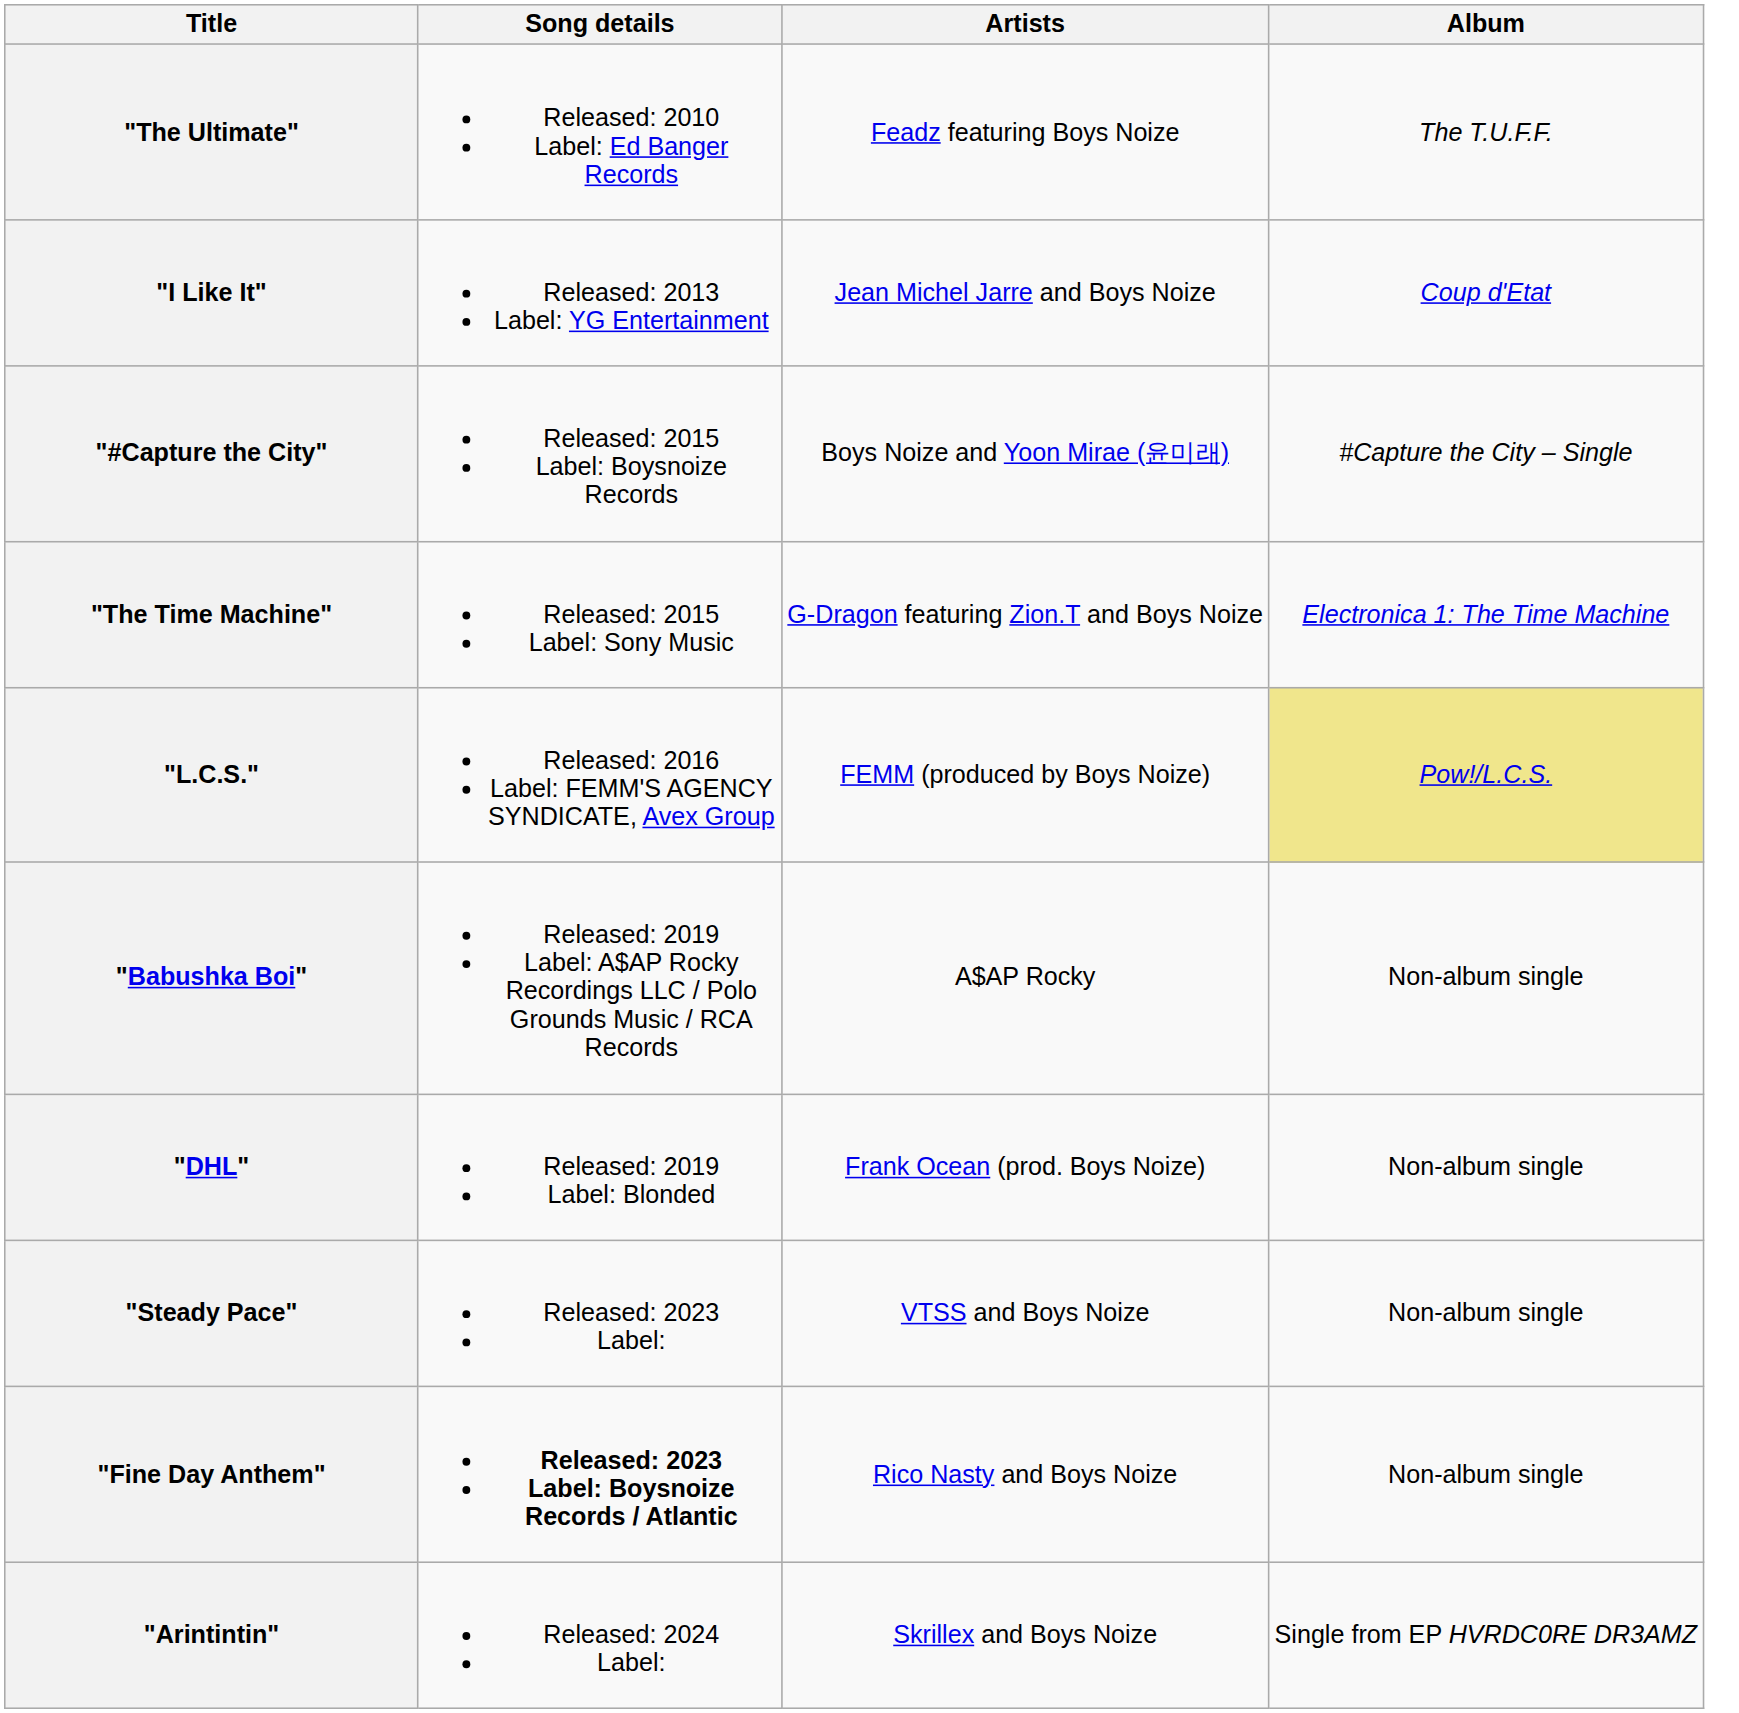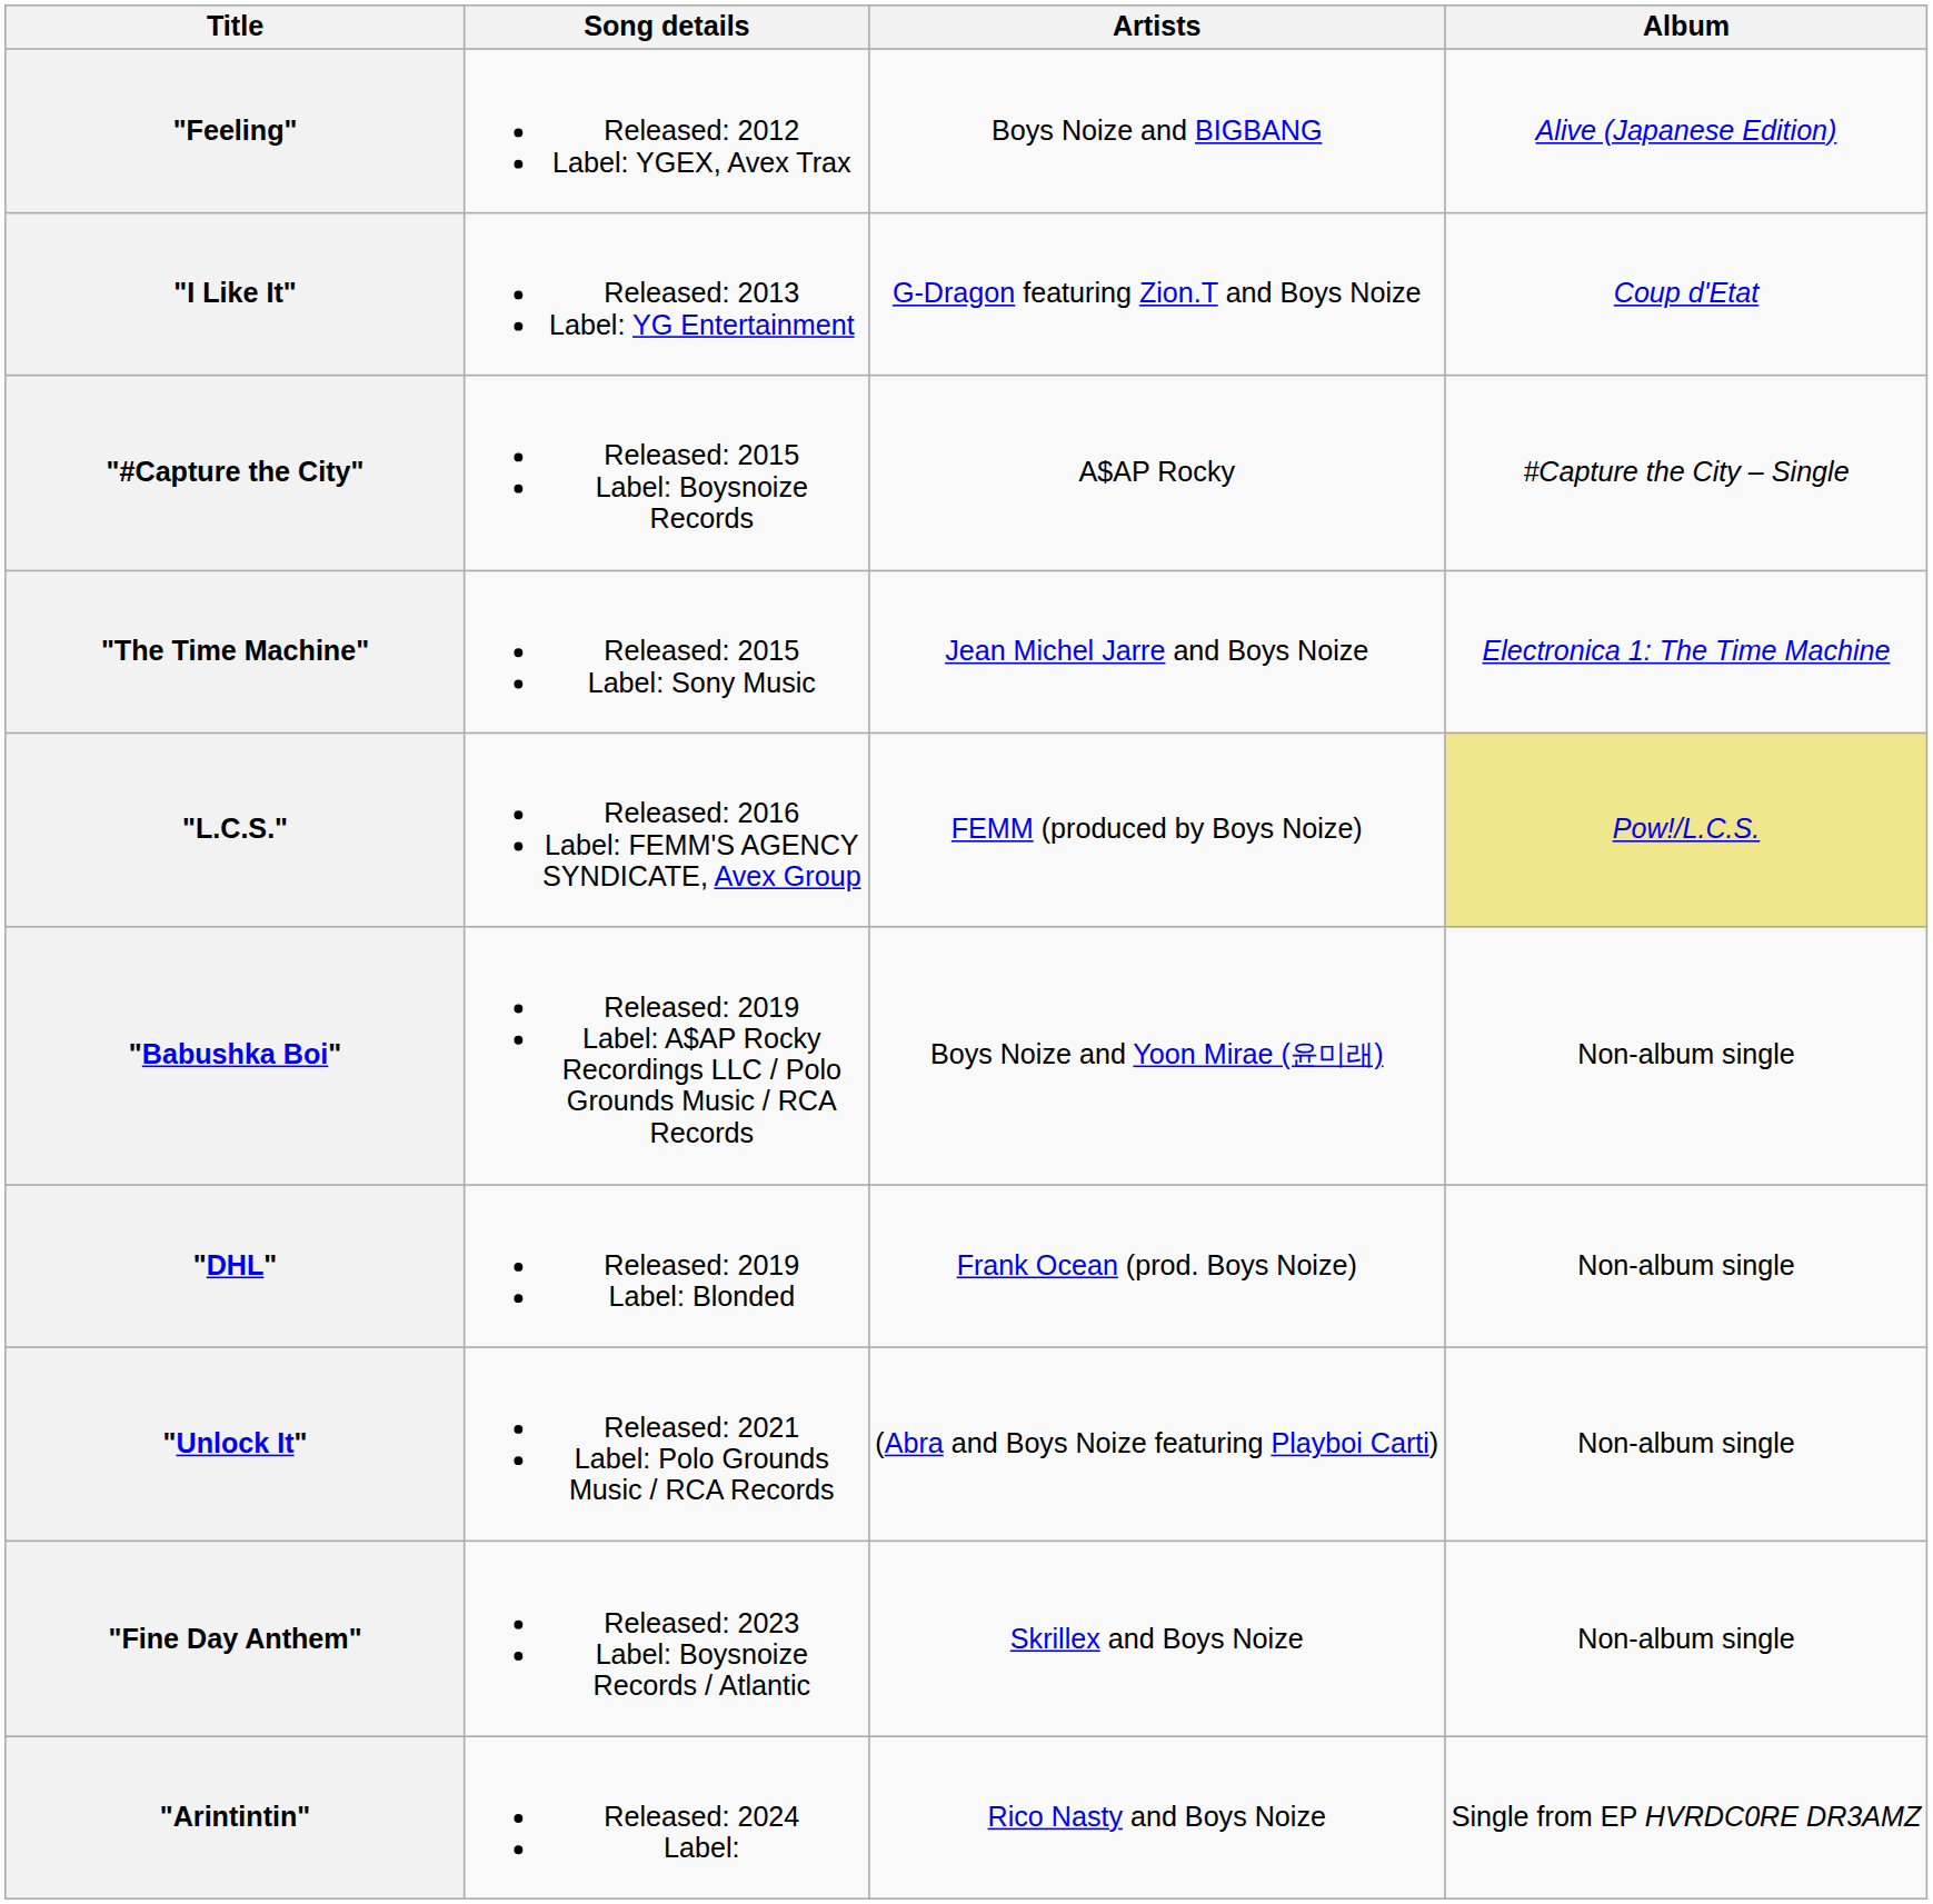- row: "The Ultimate" | Released: 2010 Label: Ed Banger Records | Feadz featuring Boys Noize | The T.U.F.F.
+ row: "Feeling" | Released: 2012 Label: YGEX, Avex Trax | Boys Noize and BIGBANG | Alive (Japanese Edition)
"I Like It" | Artists: Jean Michel Jarre and Boys Noize -> G-Dragon featuring Zion.T and Boys Noize
"#Capture the City" | Artists: Boys Noize and Yoon Mirae (윤미래) -> A$AP Rocky
"The Time Machine" | Artists: G-Dragon featuring Zion.T and Boys Noize -> Jean Michel Jarre and Boys Noize
"Babushka Boi" | Artists: A$AP Rocky -> Boys Noize and Yoon Mirae (윤미래)
+ row: "Unlock It" | Released: 2021 Label: Polo Grounds Music / RCA Records | (Abra and Boys Noize featuring Playboi Carti) | Non-album single
- row: "Steady Pace" | Released: 2023 Label: | VTSS and Boys Noize | Non-album single
"Fine Day Anthem" | Song details: bold -> normal
"Fine Day Anthem" | Artists: Rico Nasty and Boys Noize -> Skrillex and Boys Noize
"Arintintin" | Artists: Skrillex and Boys Noize -> Rico Nasty and Boys Noize
